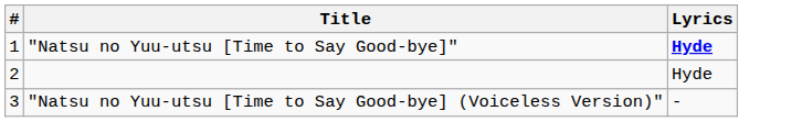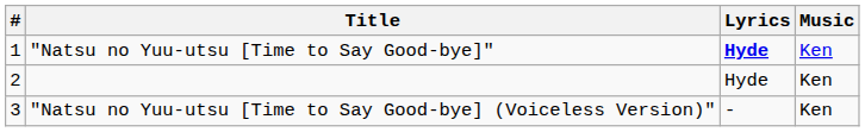+ column: Music | Ken | Ken | Ken
